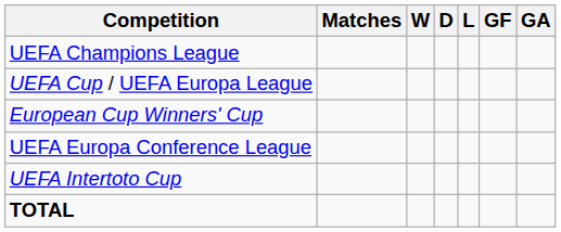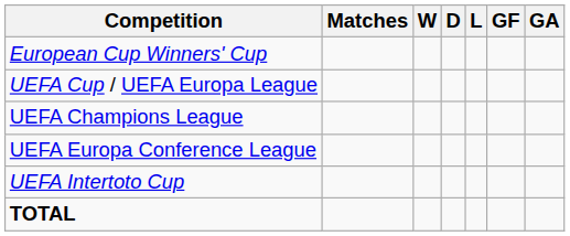rows swapped: UEFA Champions League <-> European Cup Winners' Cup
